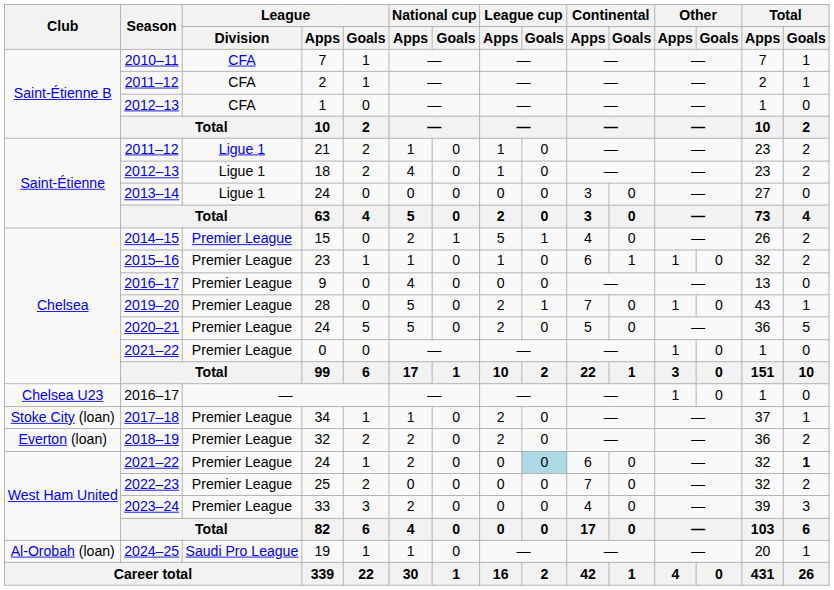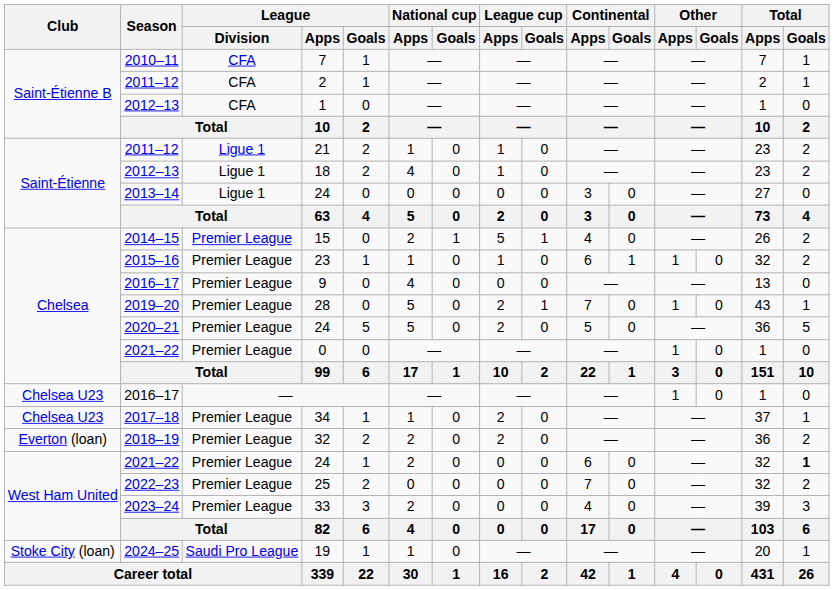34 | Club: Stoke City (loan) -> Chelsea U23
2021–22 / 24 | League cup / Goals: lightblue background -> no background
19 | Club: Al-Orobah (loan) -> Stoke City (loan)
